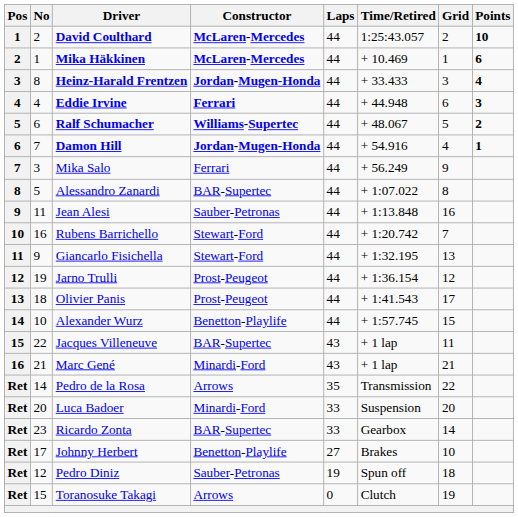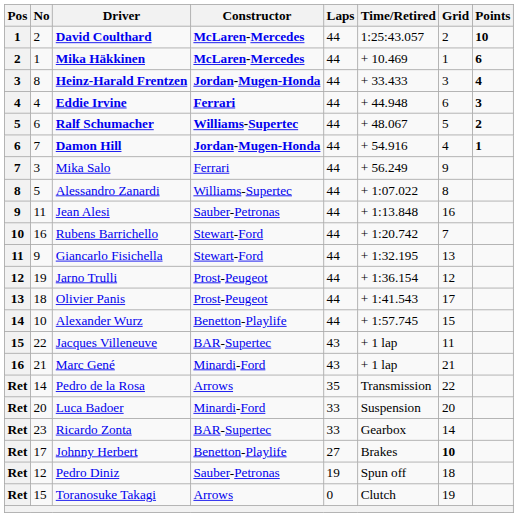Alessandro Zanardi | Constructor: BAR-Supertec -> Williams-Supertec
Johnny Herbert | Grid: normal -> bold
